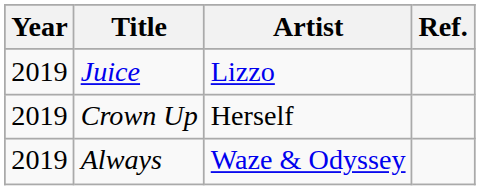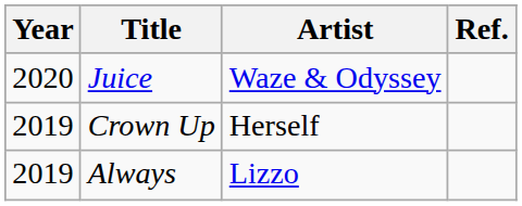Juice | Year: 2019 -> 2020
Juice | Artist: Lizzo -> Waze & Odyssey
Always | Artist: Waze & Odyssey -> Lizzo
